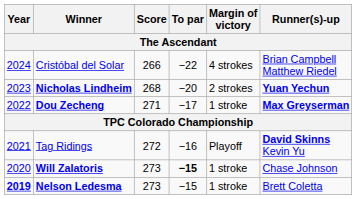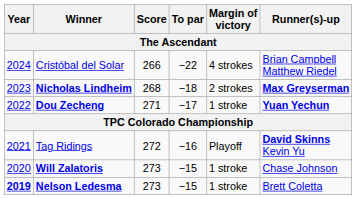Nicholas Lindheim | To par: −20 -> −18
Nicholas Lindheim | Runner(s)-up: Yuan Yechun -> Max Greyserman
Dou Zecheng | Runner(s)-up: Max Greyserman -> Yuan Yechun
Will Zalatoris | To par: bold -> normal
